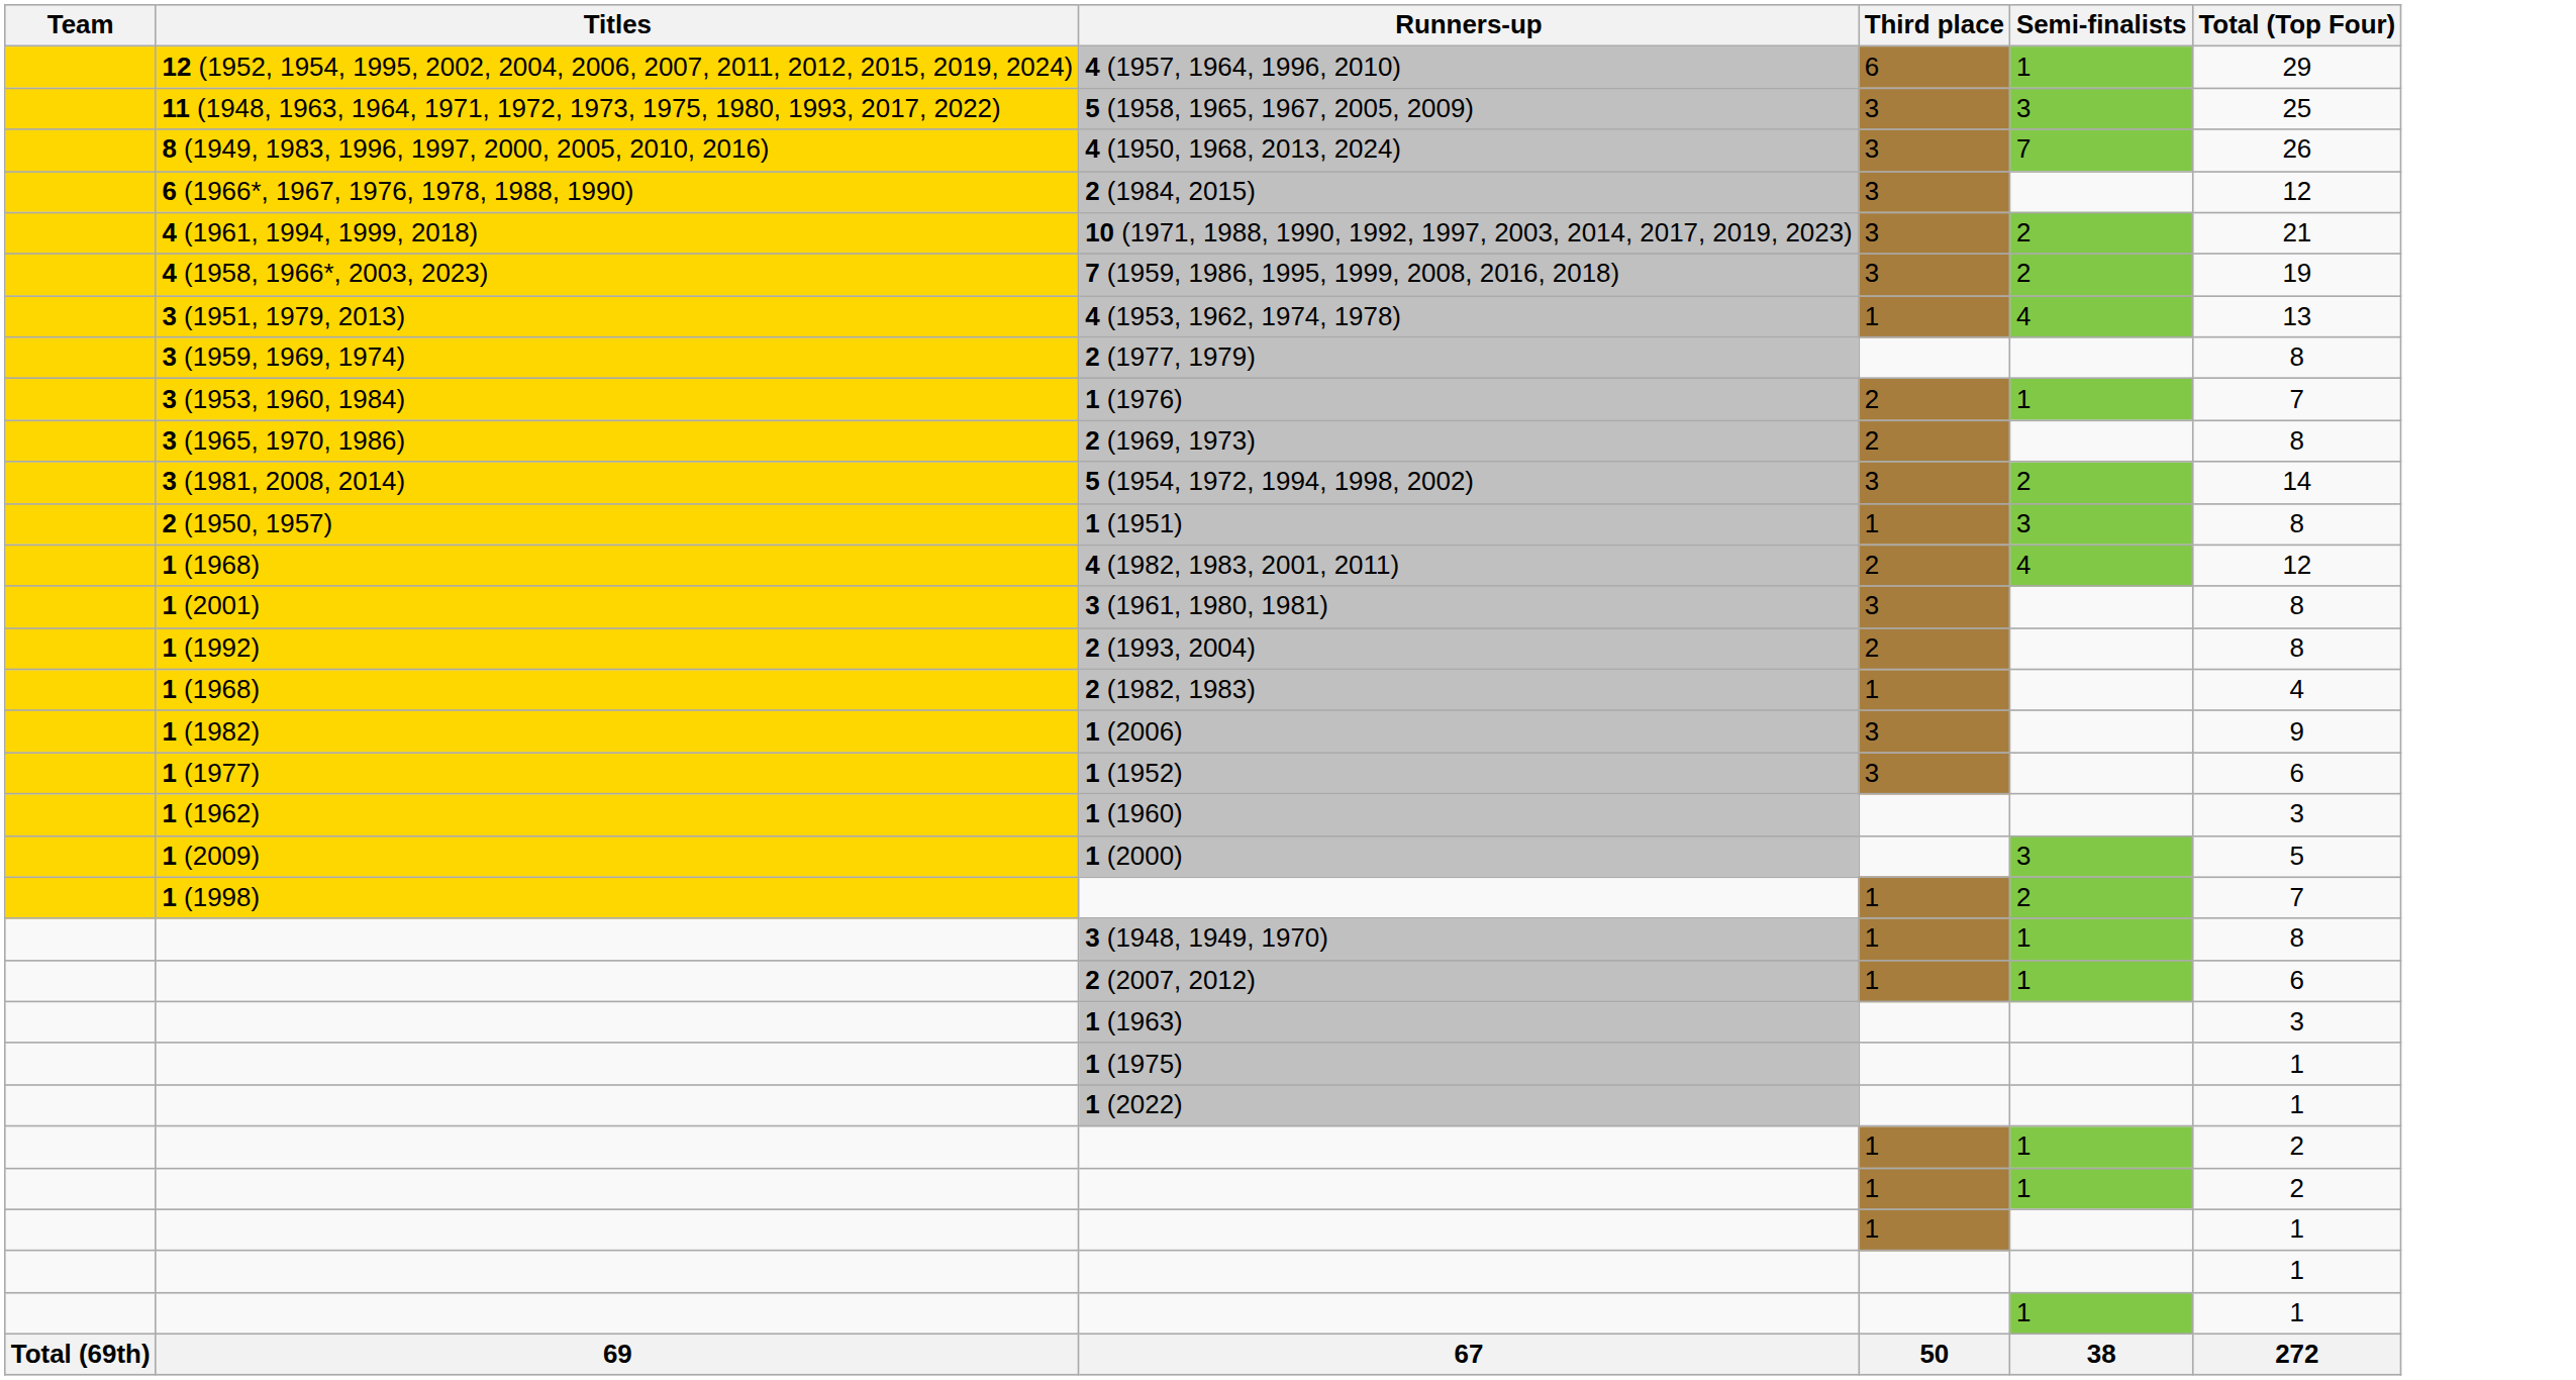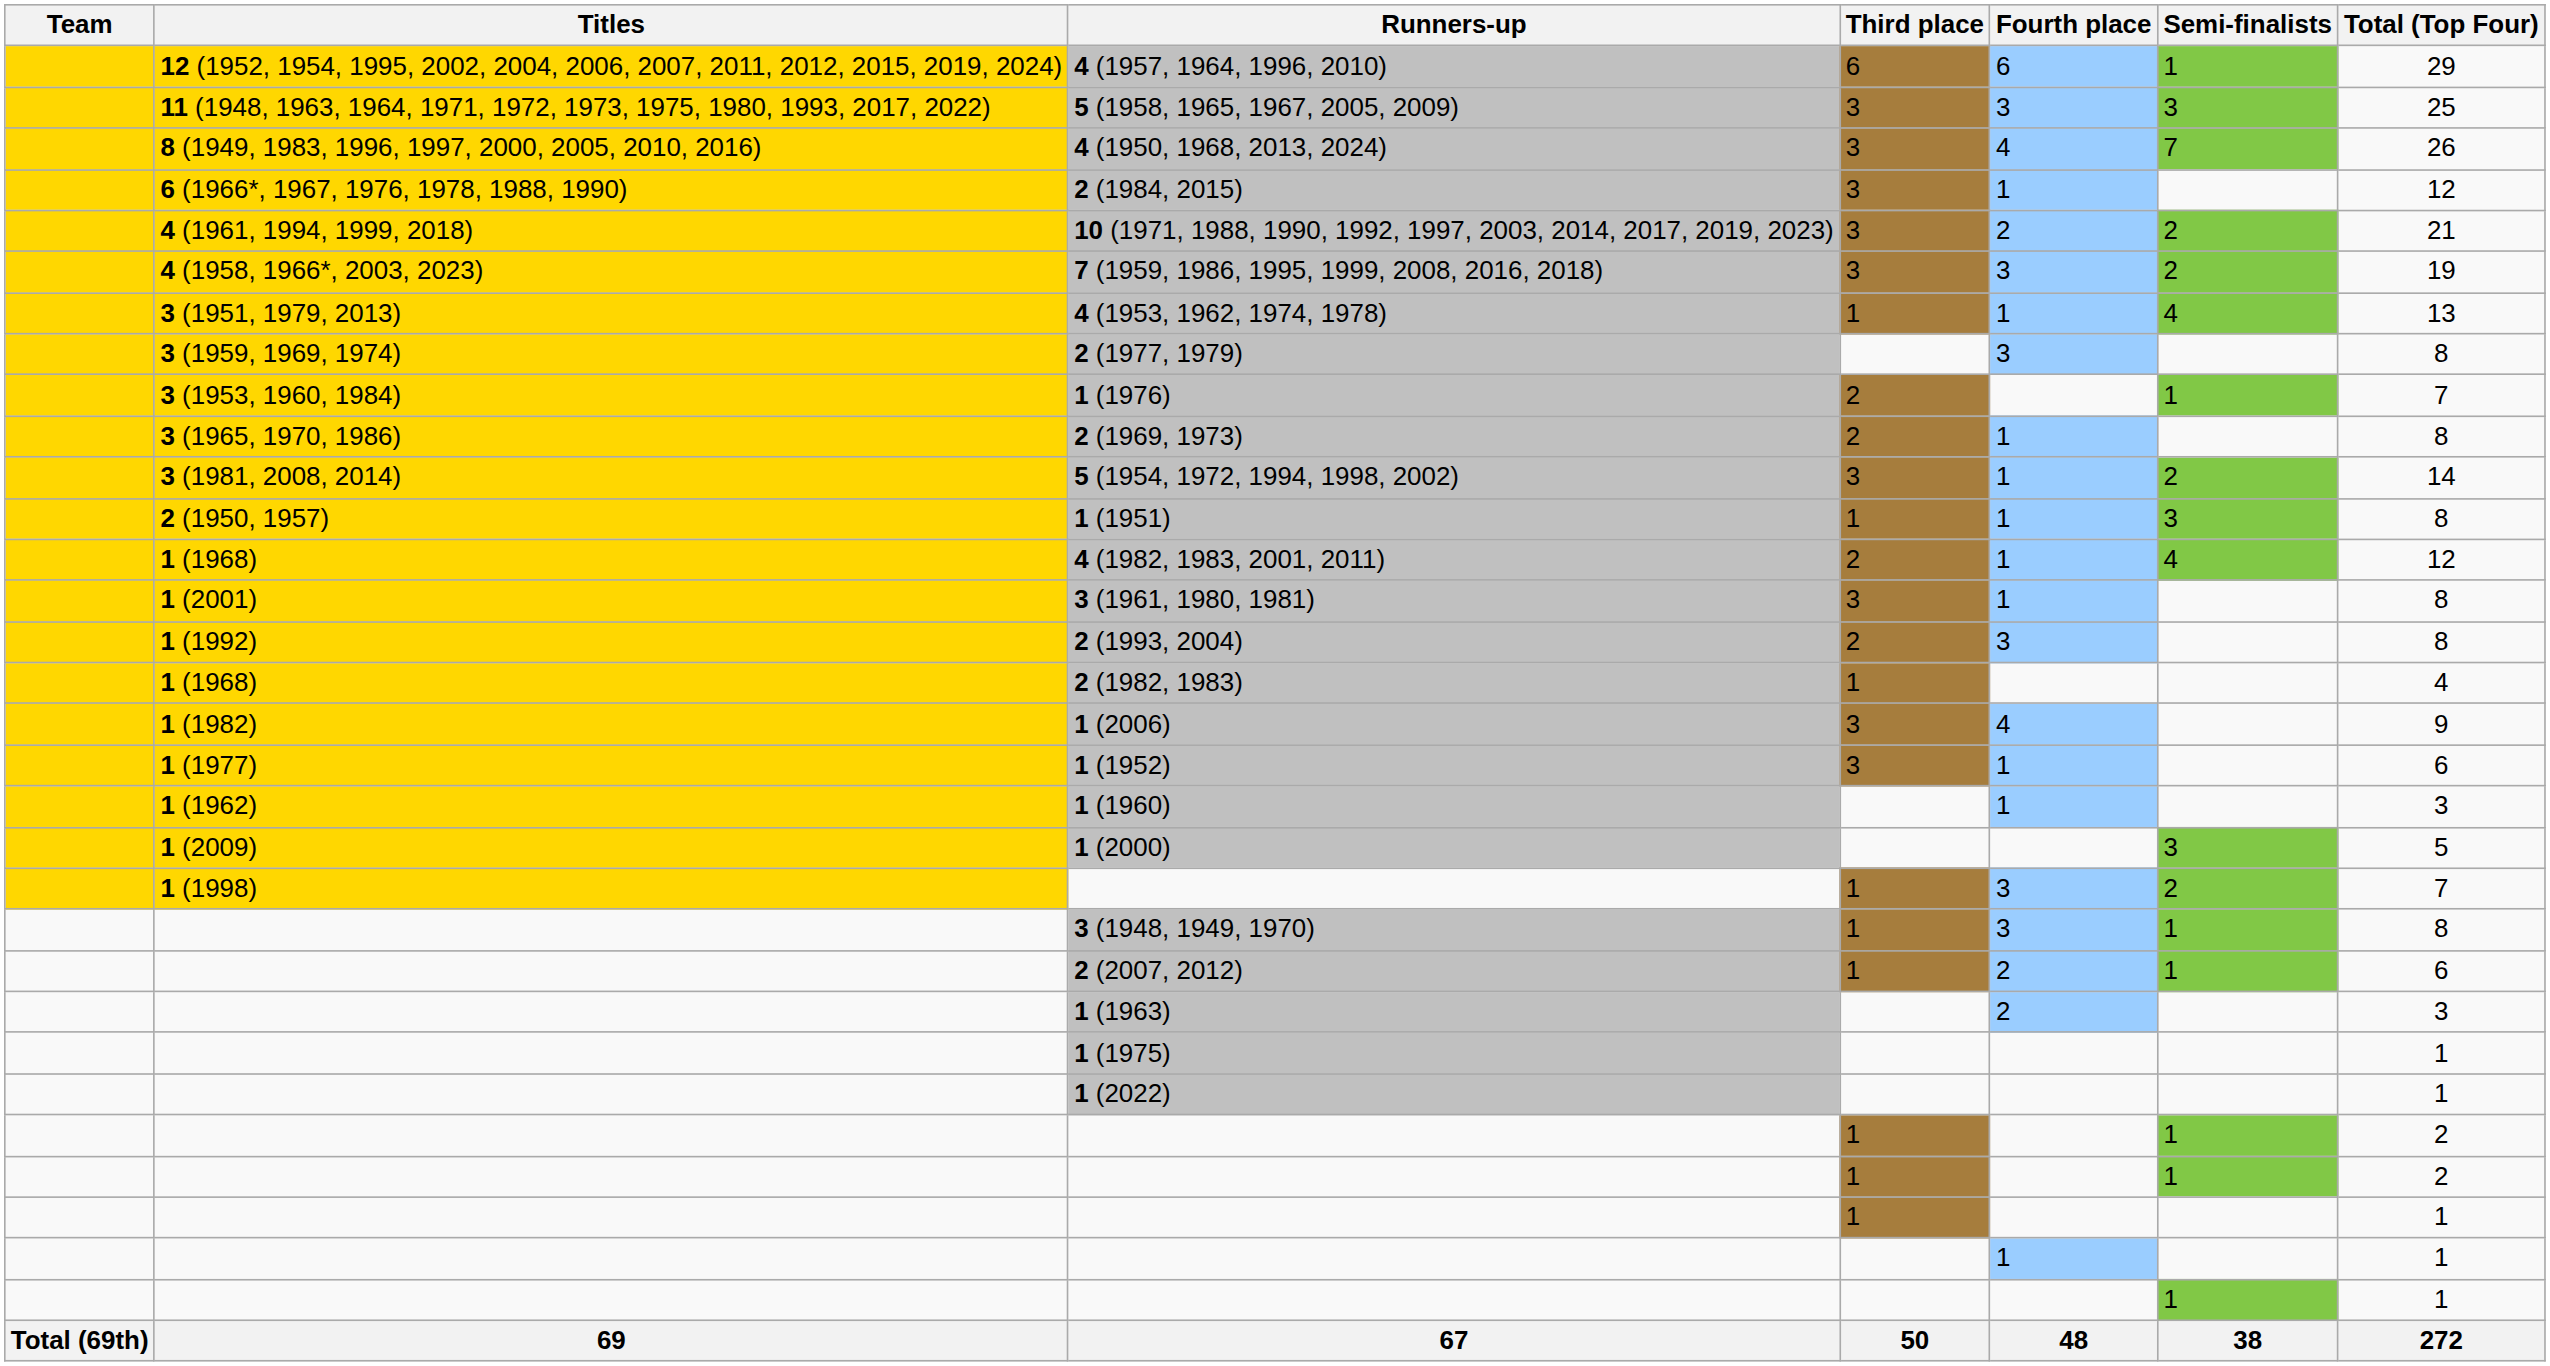+ column: Fourth place | 6 | 3 | 4 | 1 | 2 | 3 | 1 | 3 | 1 | 1 | 1 | 1 | 1 | 3 | 4 | 1 | 1 | 3 | 3 | 2 | 2 | 1 | 48
